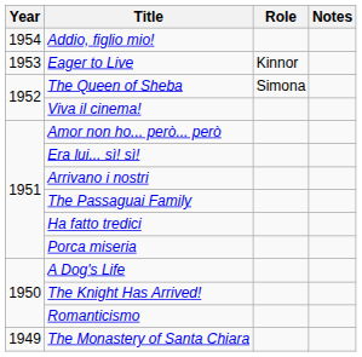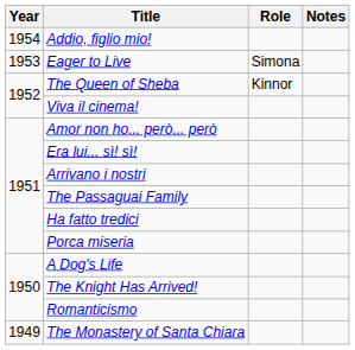Eager to Live | Role: Kinnor -> Simona
The Queen of Sheba | Role: Simona -> Kinnor
